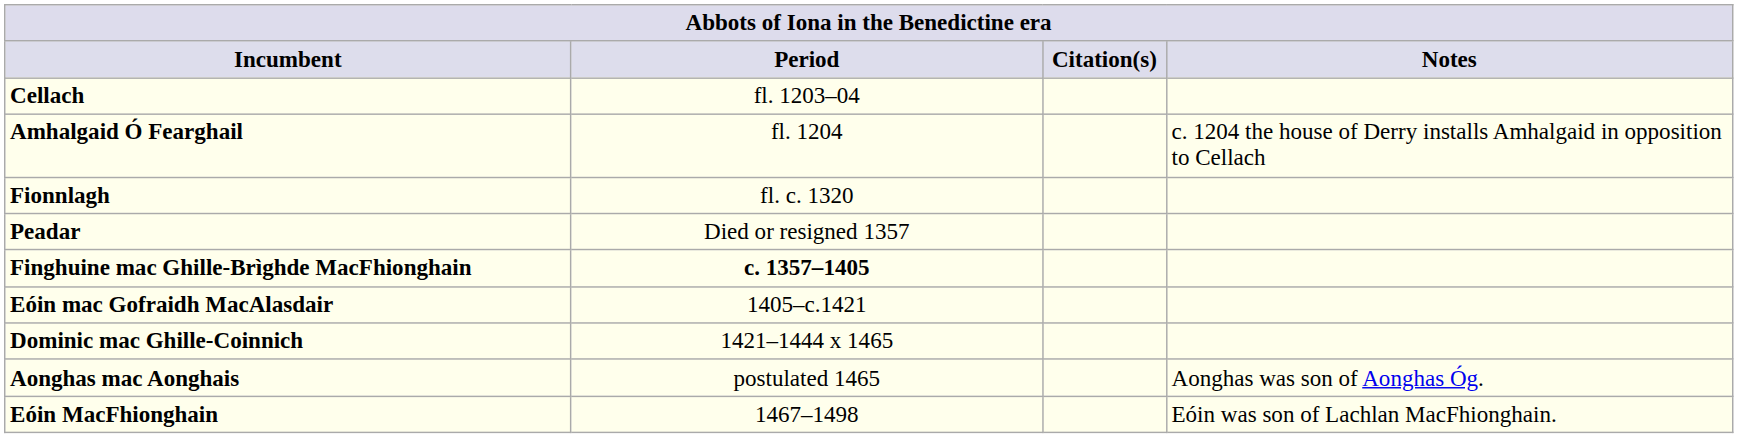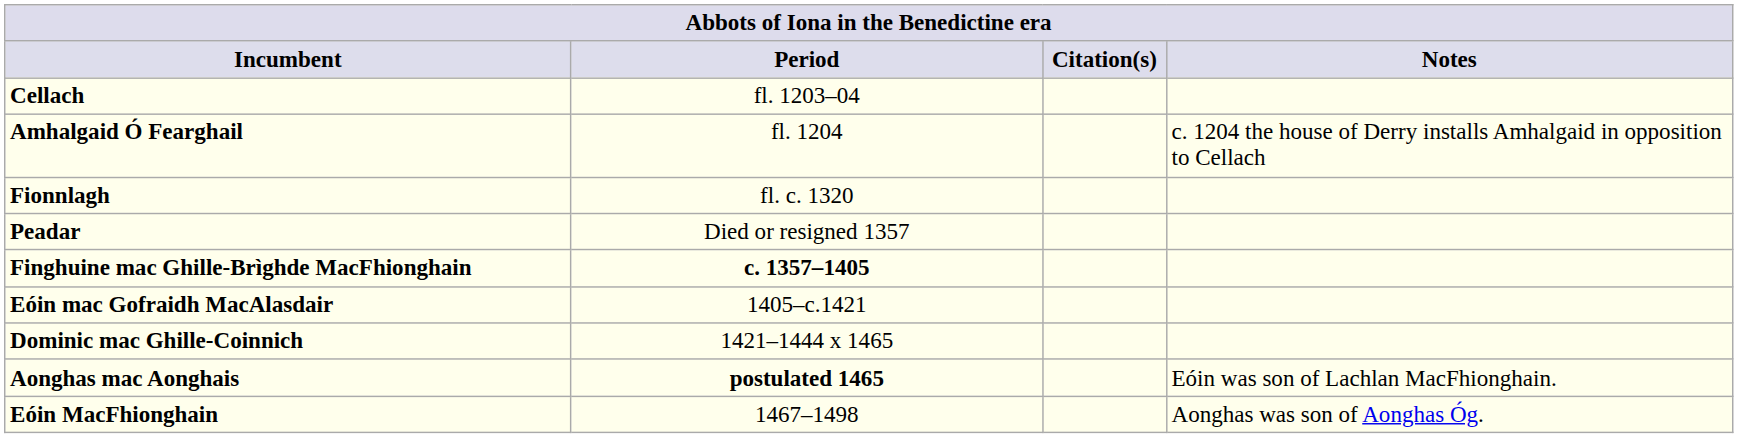Aonghas mac Aonghais | Period: normal -> bold
Aonghas mac Aonghais | Notes: Aonghas was son of Aonghas Óg. -> Eóin was son of Lachlan MacFhionghain.
Eóin MacFhionghain | Notes: Eóin was son of Lachlan MacFhionghain. -> Aonghas was son of Aonghas Óg.
